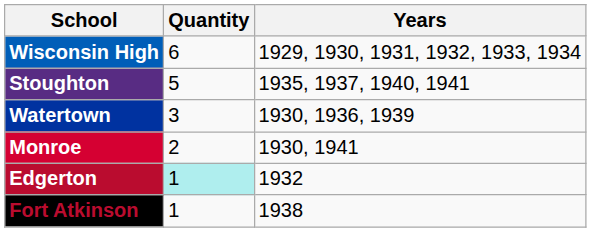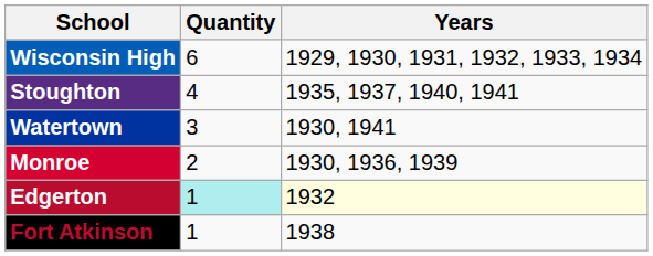Stoughton | Quantity: 5 -> 4
Watertown | Years: 1930, 1936, 1939 -> 1930, 1941
Monroe | Years: 1930, 1941 -> 1930, 1936, 1939
Edgerton | Years: no background -> lightyellow background
